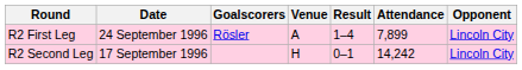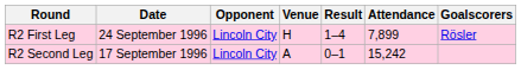columns swapped: Opponent <-> Goalscorers
R2 First Leg | Venue: A -> H
R2 Second Leg | Venue: H -> A
R2 Second Leg | Attendance: 14,242 -> 15,242
